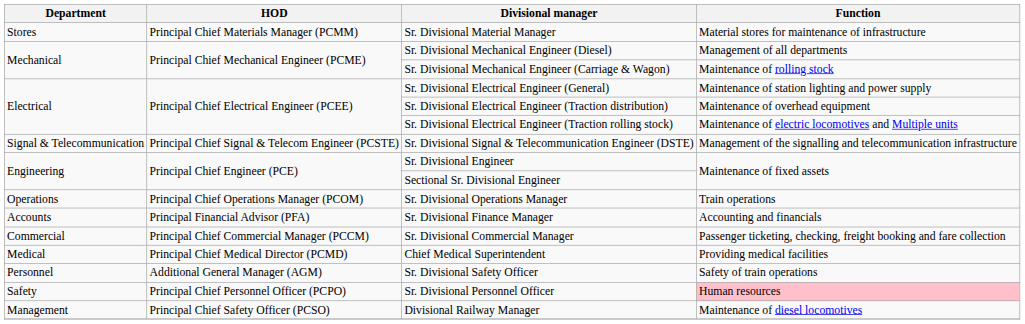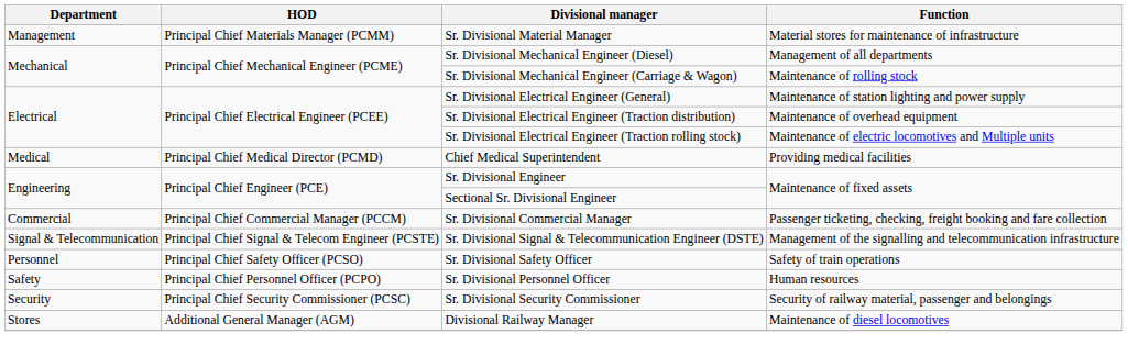Sr. Divisional Material Manager | Department: Stores -> Management
rows swapped: Sr. Divisional Signal & Telecommunication Engineer (DSTE) <-> Chief Medical Superintendent
- row: Operations | Principal Chief Operations Manager (PCOM) | Sr. Divisional Operations Manager | Train operations
- row: Accounts | Principal Financial Advisor (PFA) | Sr. Divisional Finance Manager | Accounting and financials
Sr. Divisional Safety Officer | HOD: Additional General Manager (AGM) -> Principal Chief Safety Officer (PCSO)
Sr. Divisional Personnel Officer | Function: pink background -> no background
+ row: Security | Principal Chief Security Commissioner (PCSC) | Sr. Divisional Security Commissioner | Security of railway material, passenger and belongings
Divisional Railway Manager | Department: Management -> Stores
Divisional Railway Manager | HOD: Principal Chief Safety Officer (PCSO) -> Additional General Manager (AGM)
